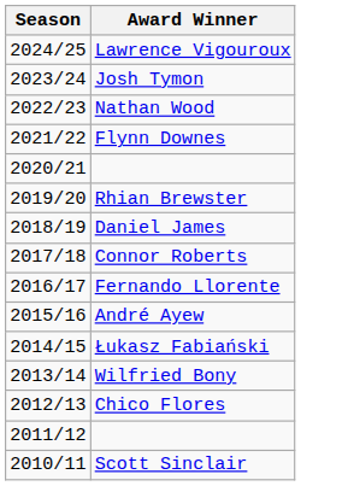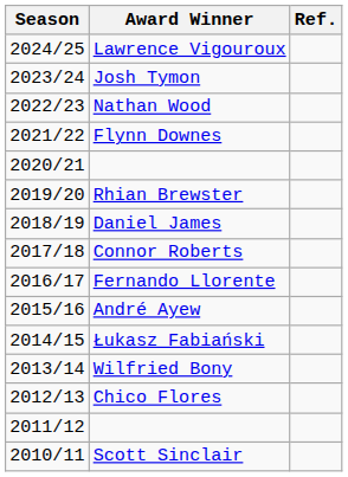+ column: Ref.
